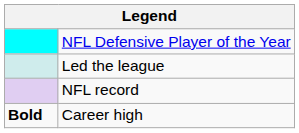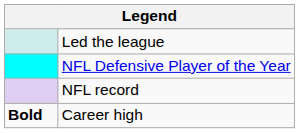rows swapped: NFL Defensive Player of the Year <-> Led the league
